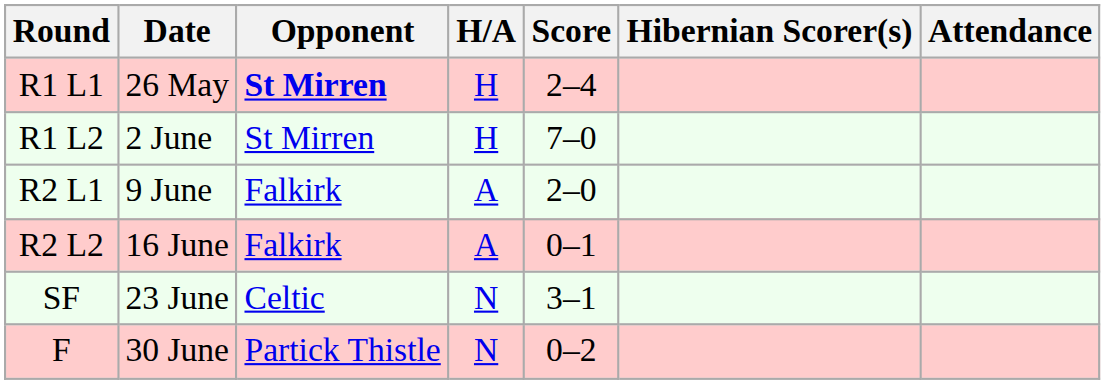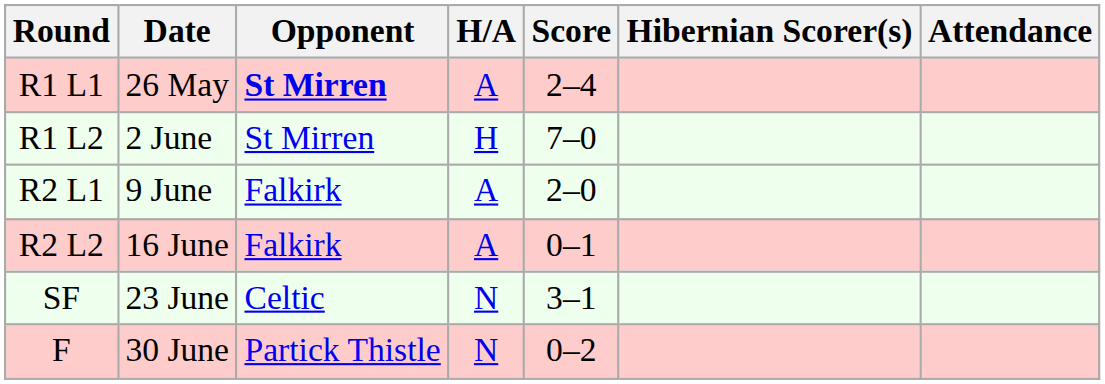R1 L1 | H/A: H -> A
